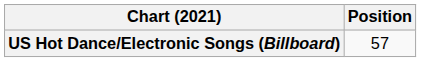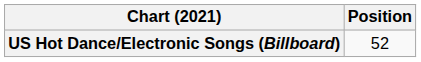US Hot Dance/Electronic Songs (Billboard) | Position: 57 -> 52
